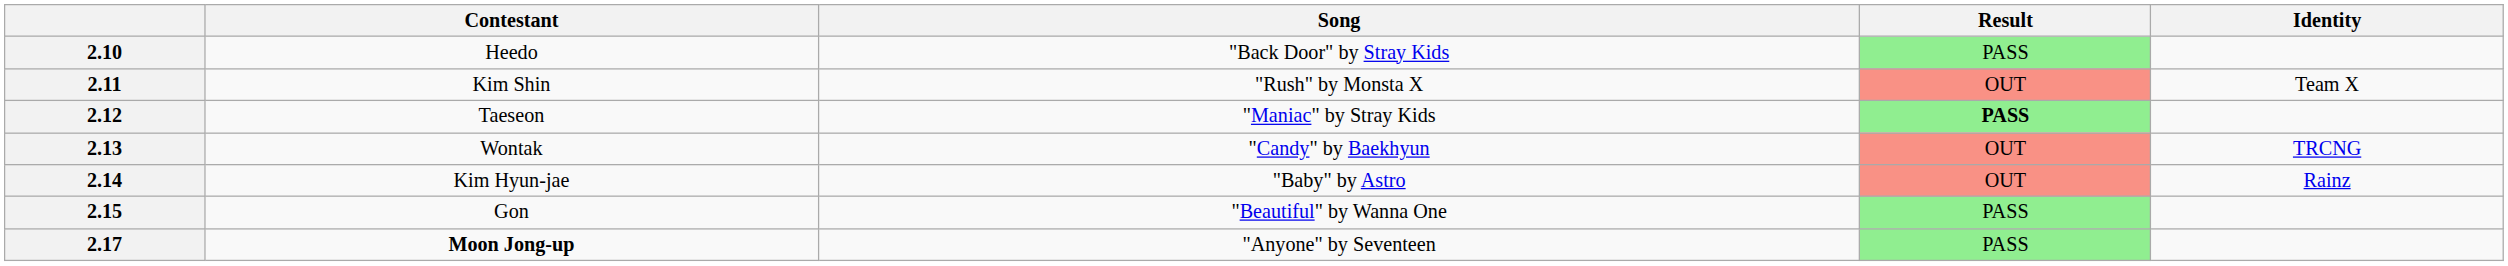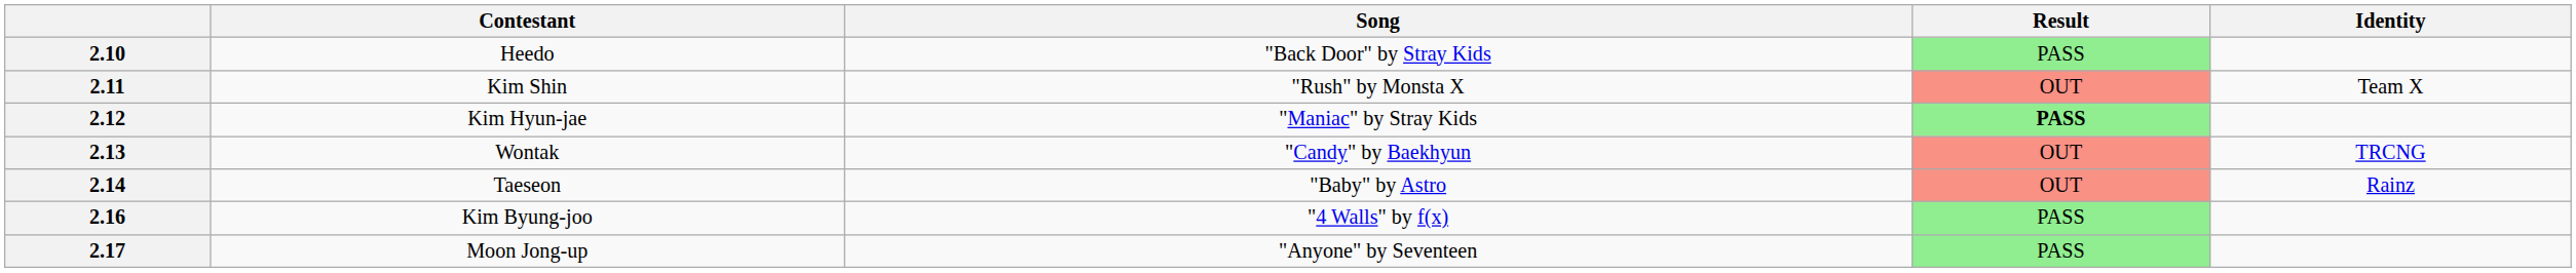2.12 | Contestant: Taeseon -> Kim Hyun-jae
2.14 | Contestant: Kim Hyun-jae -> Taeseon
- row: 2.15 | Gon | "Beautiful" by Wanna One | PASS
+ row: 2.16 | Kim Byung-joo | "4 Walls" by f(x) | PASS
2.17 | Contestant: bold -> normal
